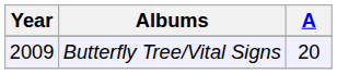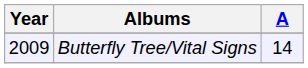Butterfly Tree/Vital Signs | A: 20 -> 14
